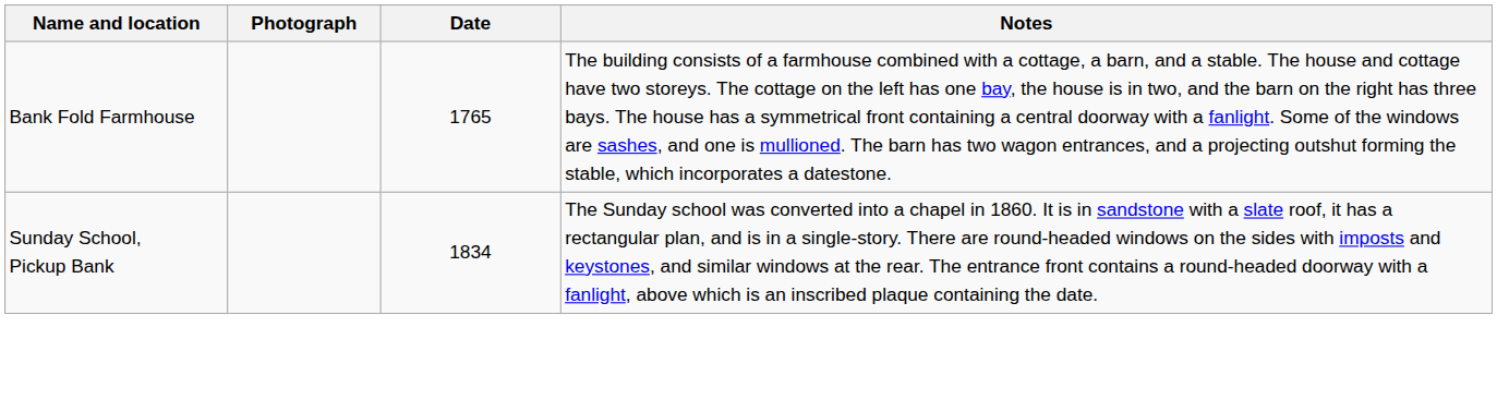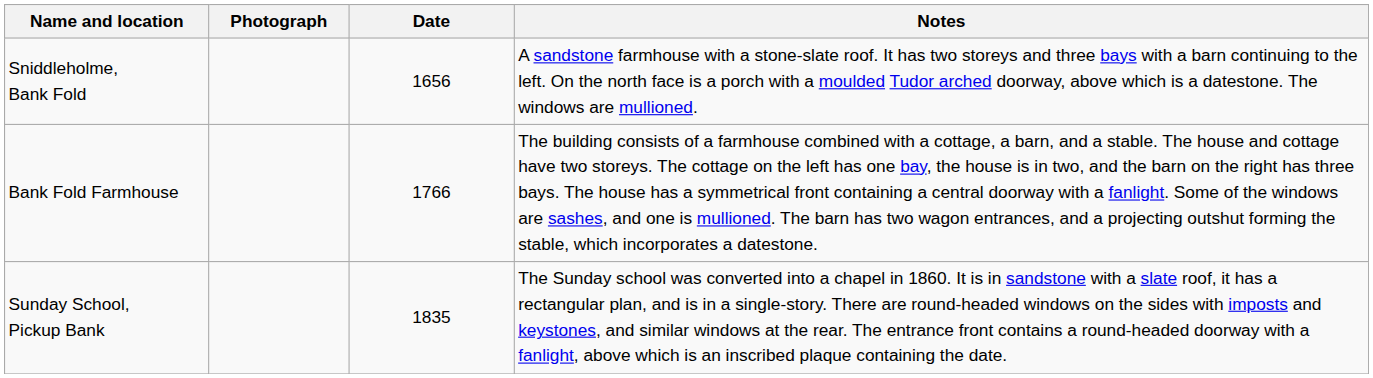+ row: Sniddleholme, Bank Fold | 1656 | A sandstone farmhouse with a stone-slate roof. It has two storeys and three bays with a barn continuing to the left. On the north face is a porch with a moulded Tudor arched doorway, above which is a datestone. The windows are mullioned.
Bank Fold Farmhouse | Date: 1765 -> 1766
Sunday School, Pickup Bank | Date: 1834 -> 1835
